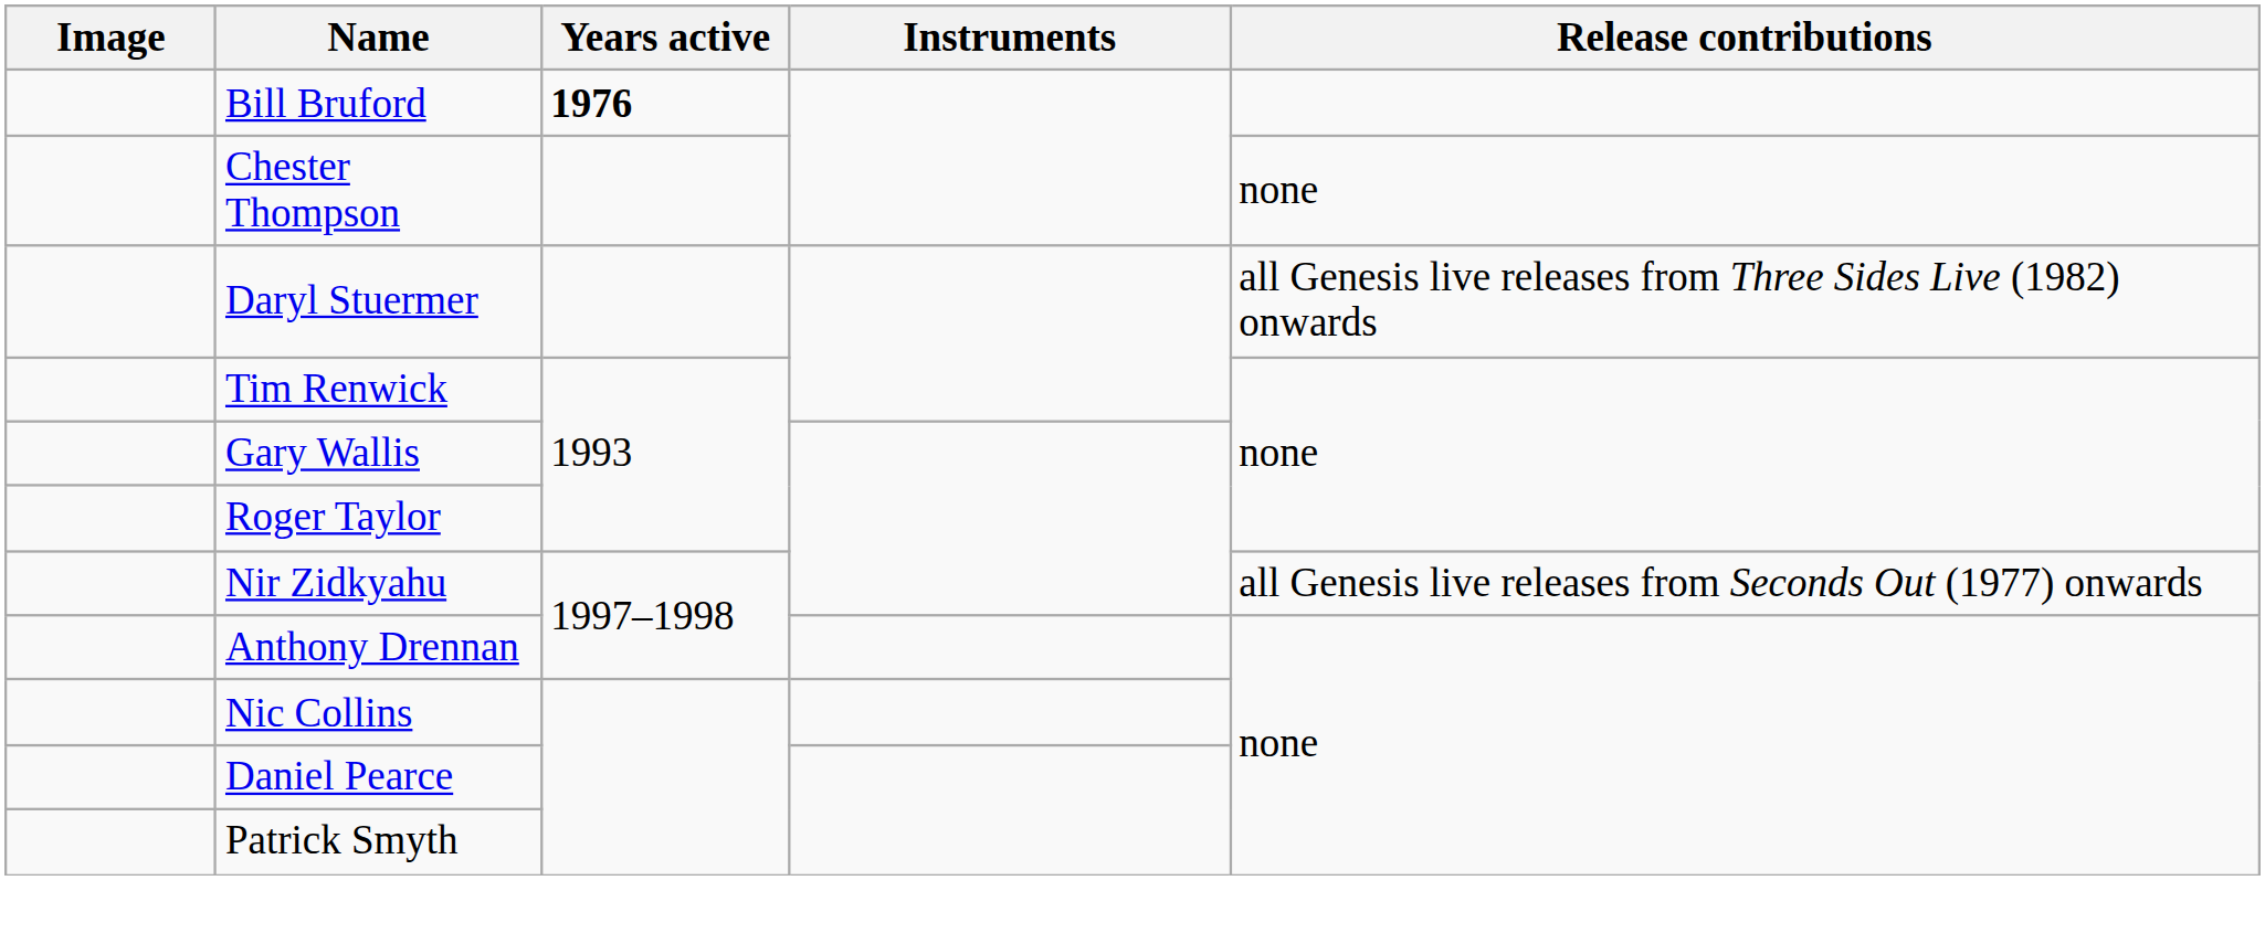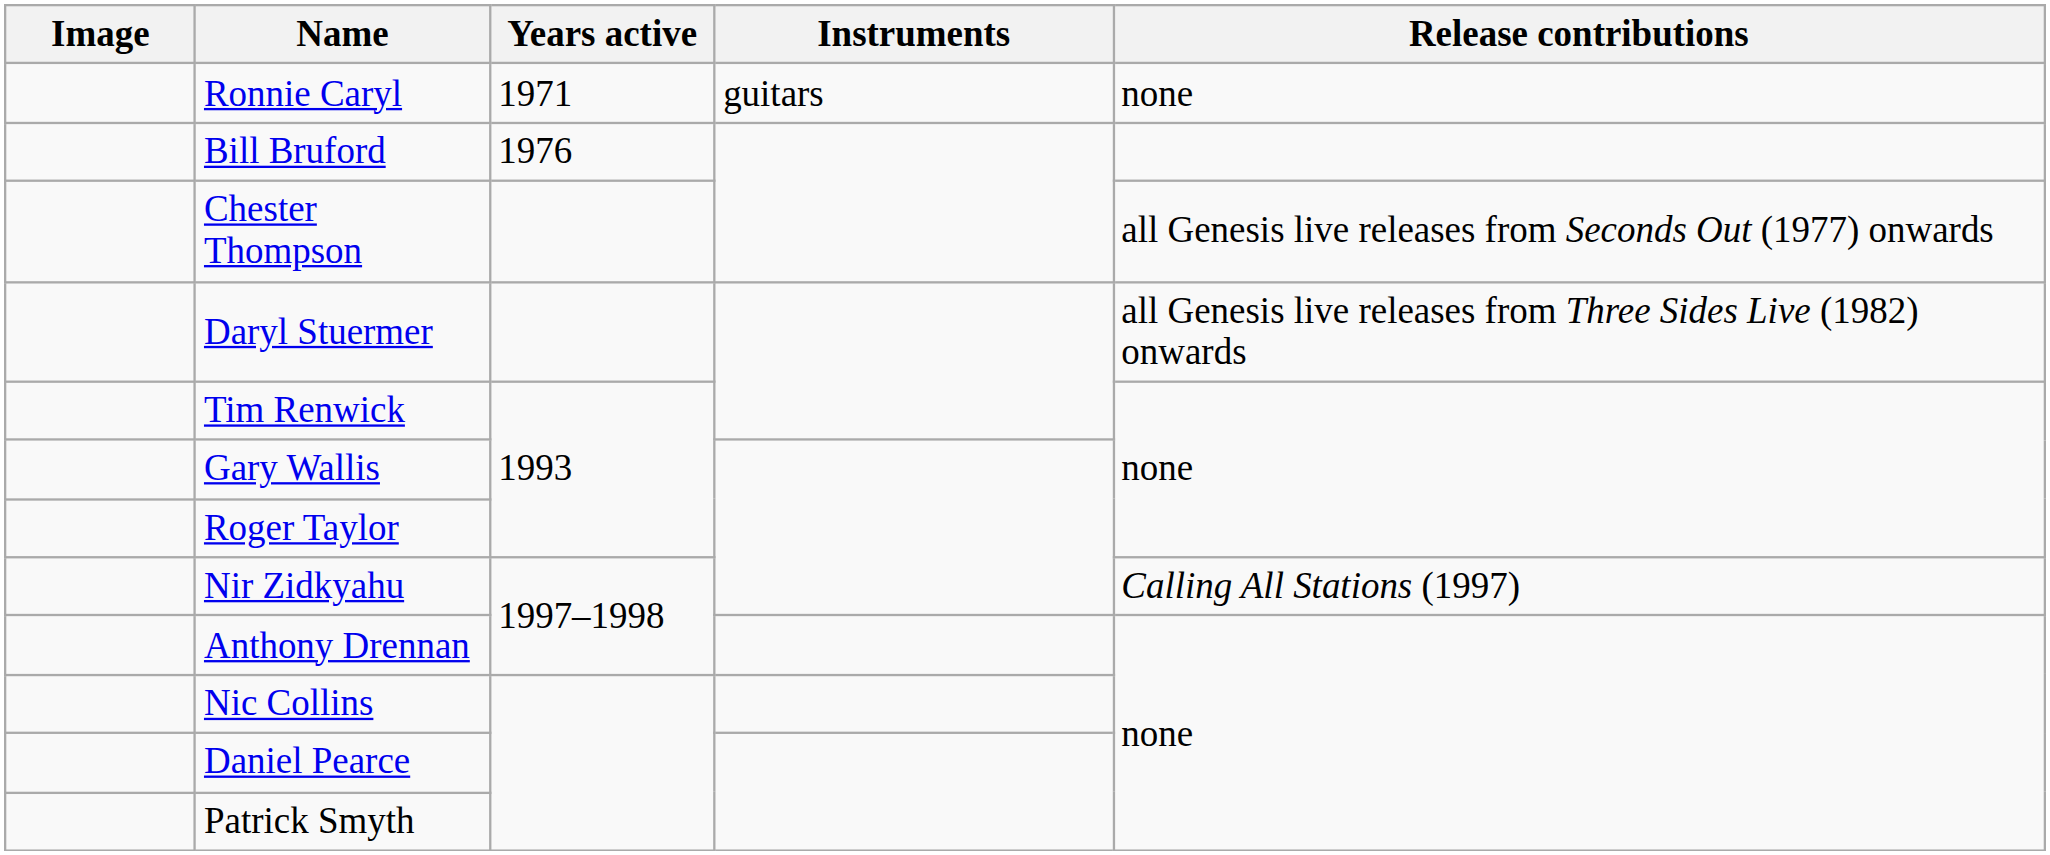+ row: Ronnie Caryl | 1971 | guitars | none
Bill Bruford | Years active: bold -> normal
Chester Thompson | Release contributions: none -> all Genesis live releases from Seconds Out (1977) onwards
Nir Zidkyahu | Release contributions: all Genesis live releases from Seconds Out (1977) onwards -> Calling All Stations (1997)
